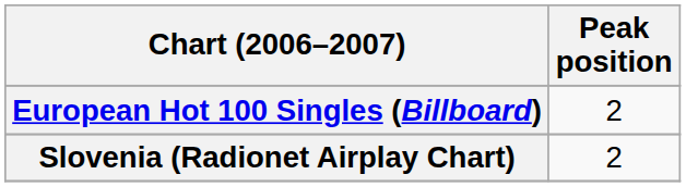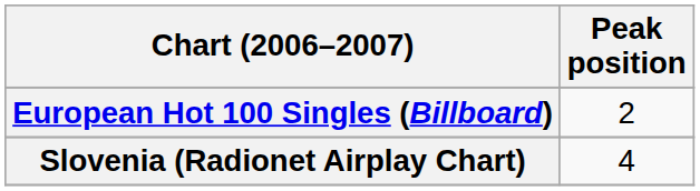Slovenia (Radionet Airplay Chart) | Peak position: 2 -> 4
